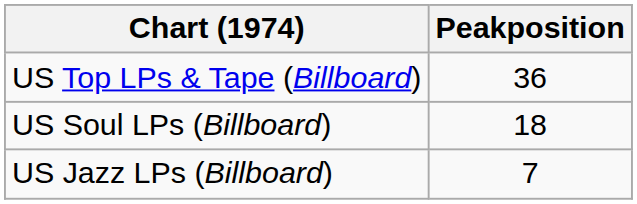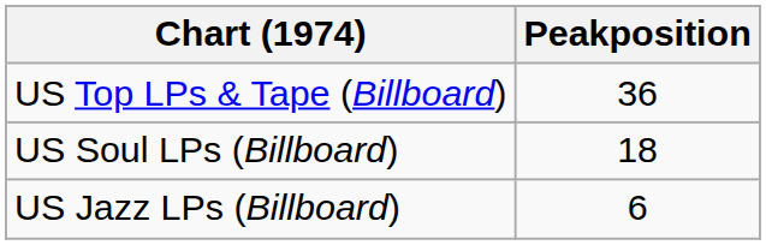US Jazz LPs (Billboard) | Peakposition: 7 -> 6
